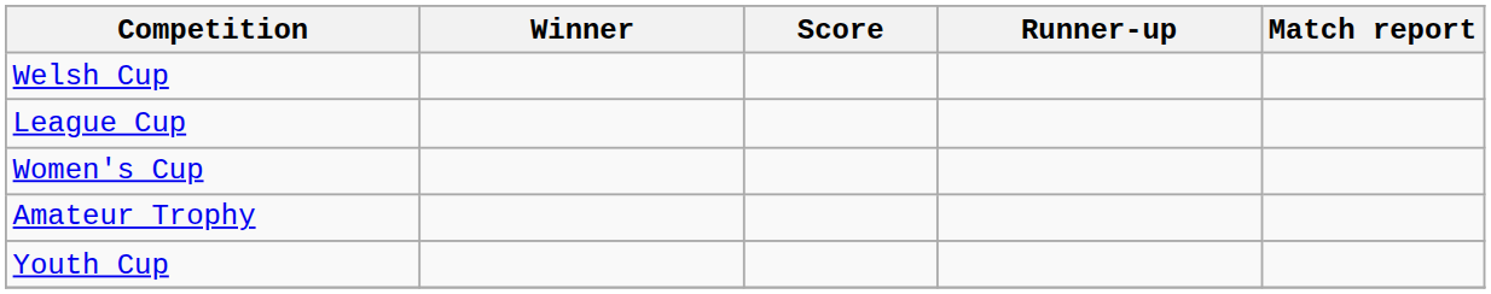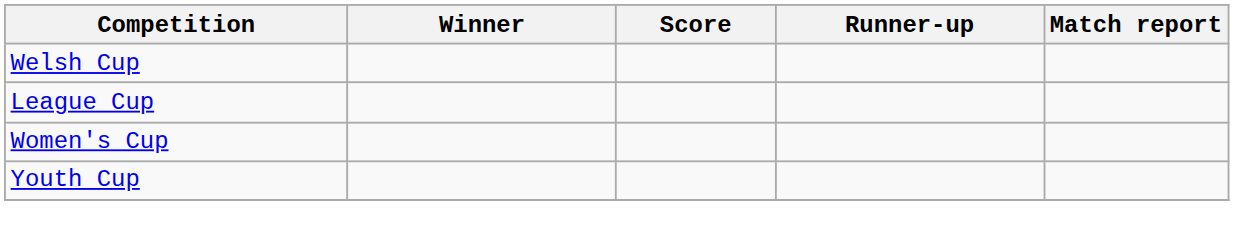- row: Amateur Trophy
